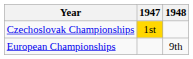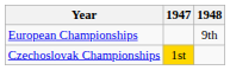rows swapped: European Championships <-> Czechoslovak Championships
